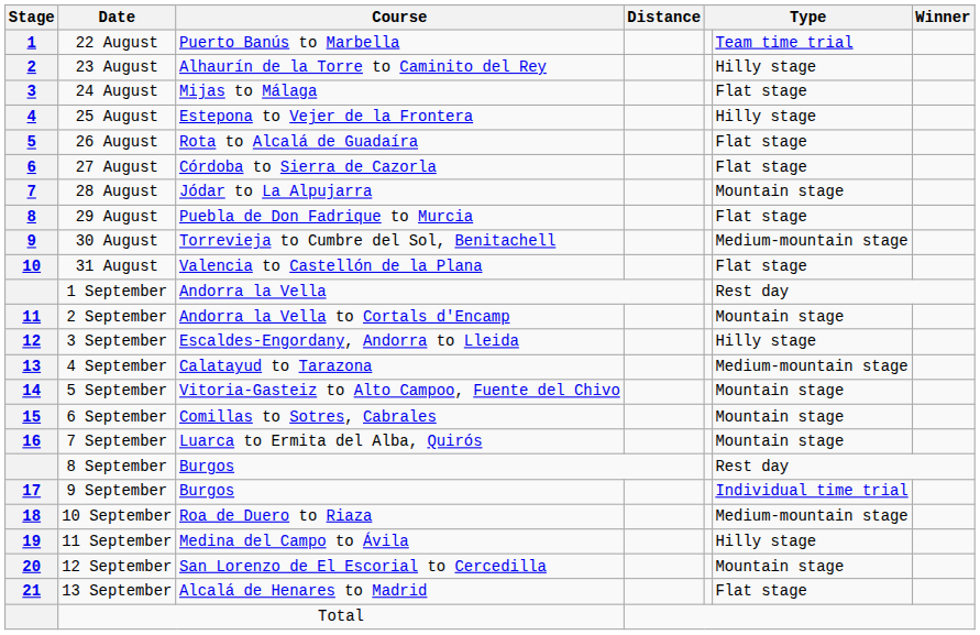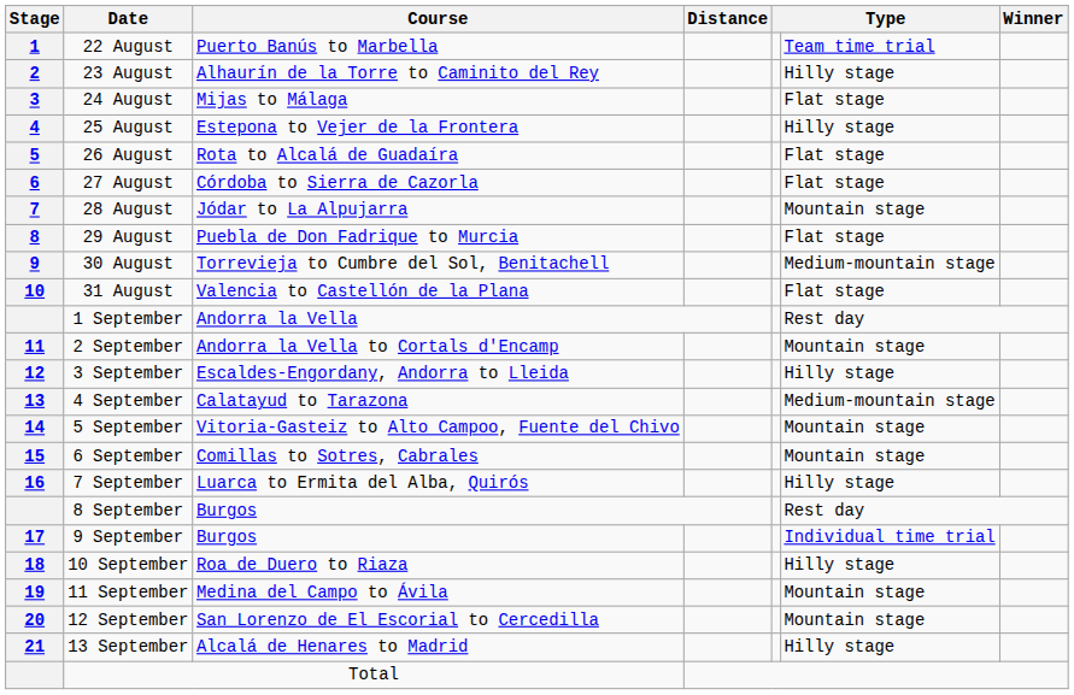7 September | column 6: Mountain stage -> Hilly stage
10 September | column 6: Medium-mountain stage -> Hilly stage
11 September | column 6: Hilly stage -> Mountain stage
13 September | column 6: Flat stage -> Hilly stage
